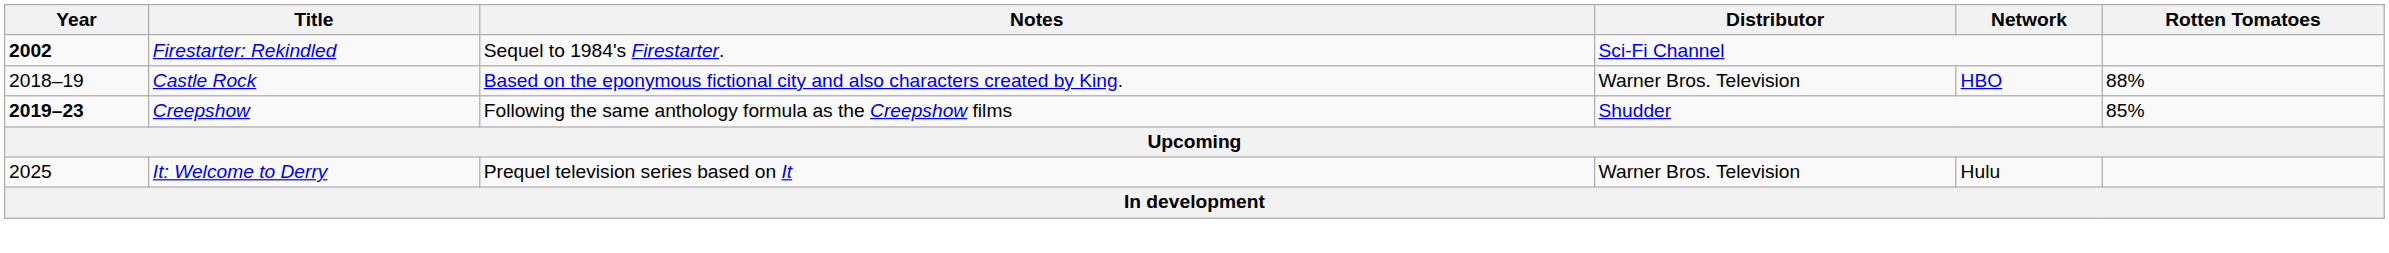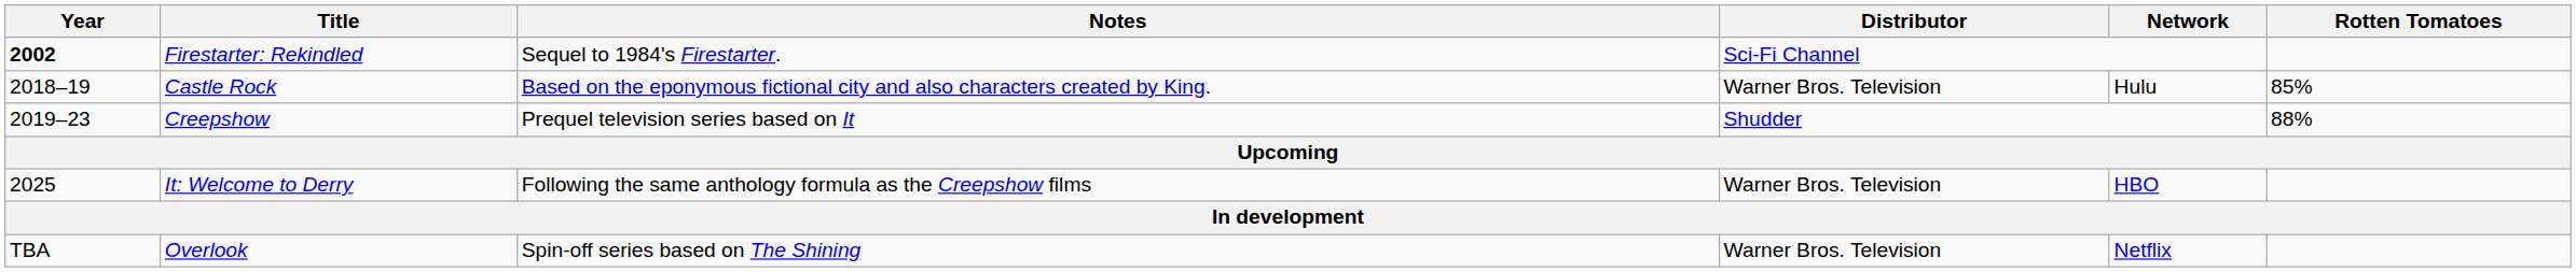Castle Rock | Network: HBO -> Hulu
Castle Rock | Rotten Tomatoes: 88% -> 85%
Creepshow | Year: bold -> normal
Creepshow | Notes: Following the same anthology formula as the Creepshow films -> Prequel television series based on It
Creepshow | Rotten Tomatoes: 85% -> 88%
It: Welcome to Derry | Notes: Prequel television series based on It -> Following the same anthology formula as the Creepshow films
It: Welcome to Derry | Network: Hulu -> HBO
+ row: TBA | Overlook | Spin-off series based on The Shining | Warner Bros. Television | Netflix
